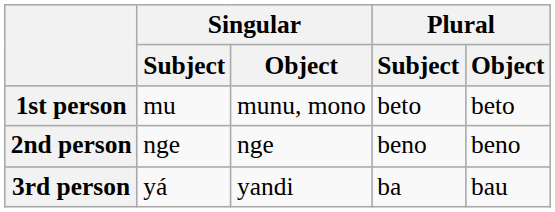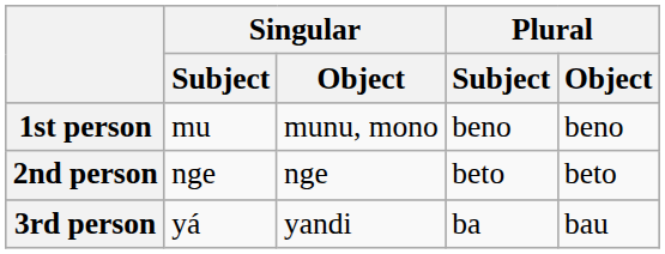1st person | Plural / Subject: beto -> beno
1st person | Plural / Object: beto -> beno
2nd person | Plural / Subject: beno -> beto
2nd person | Plural / Object: beno -> beto
